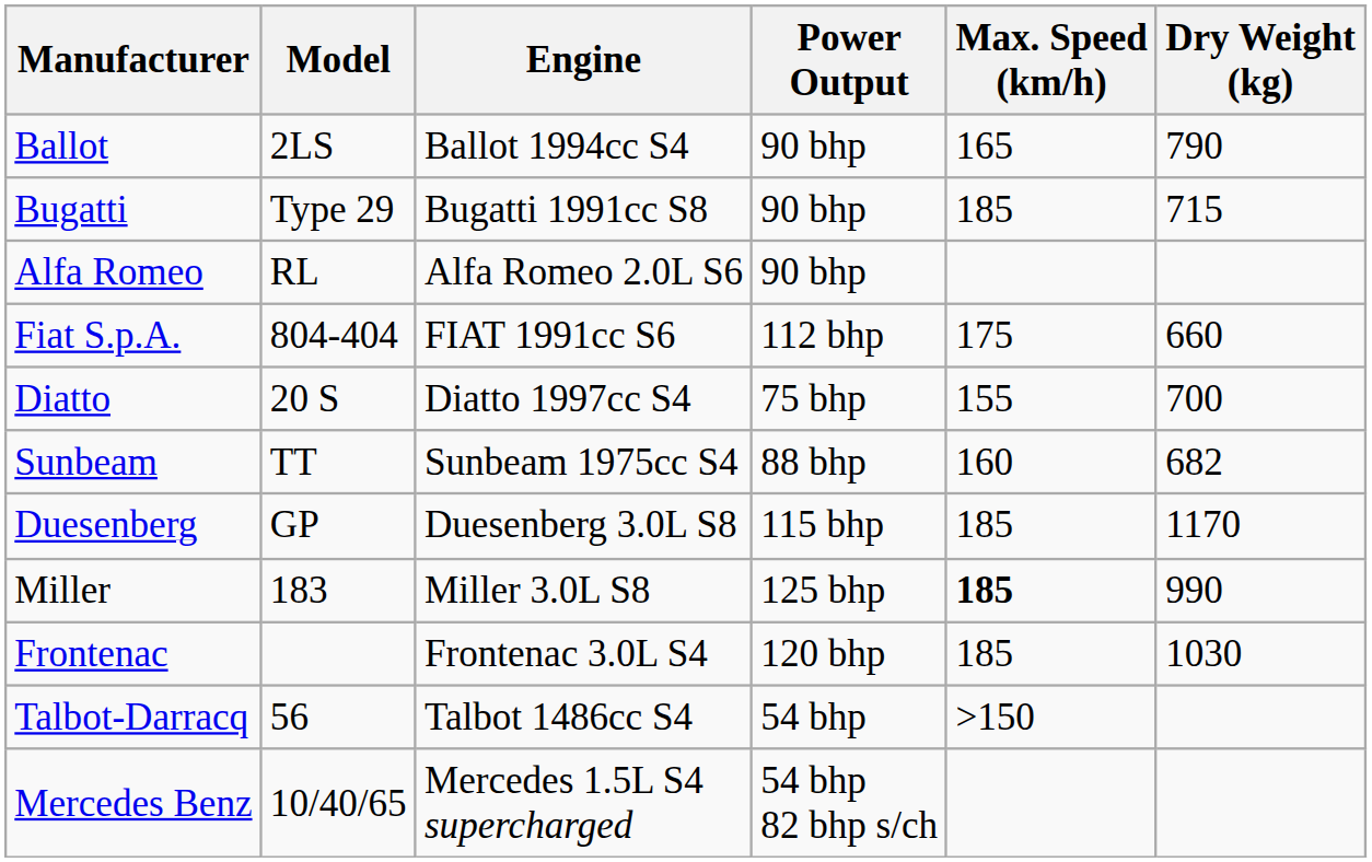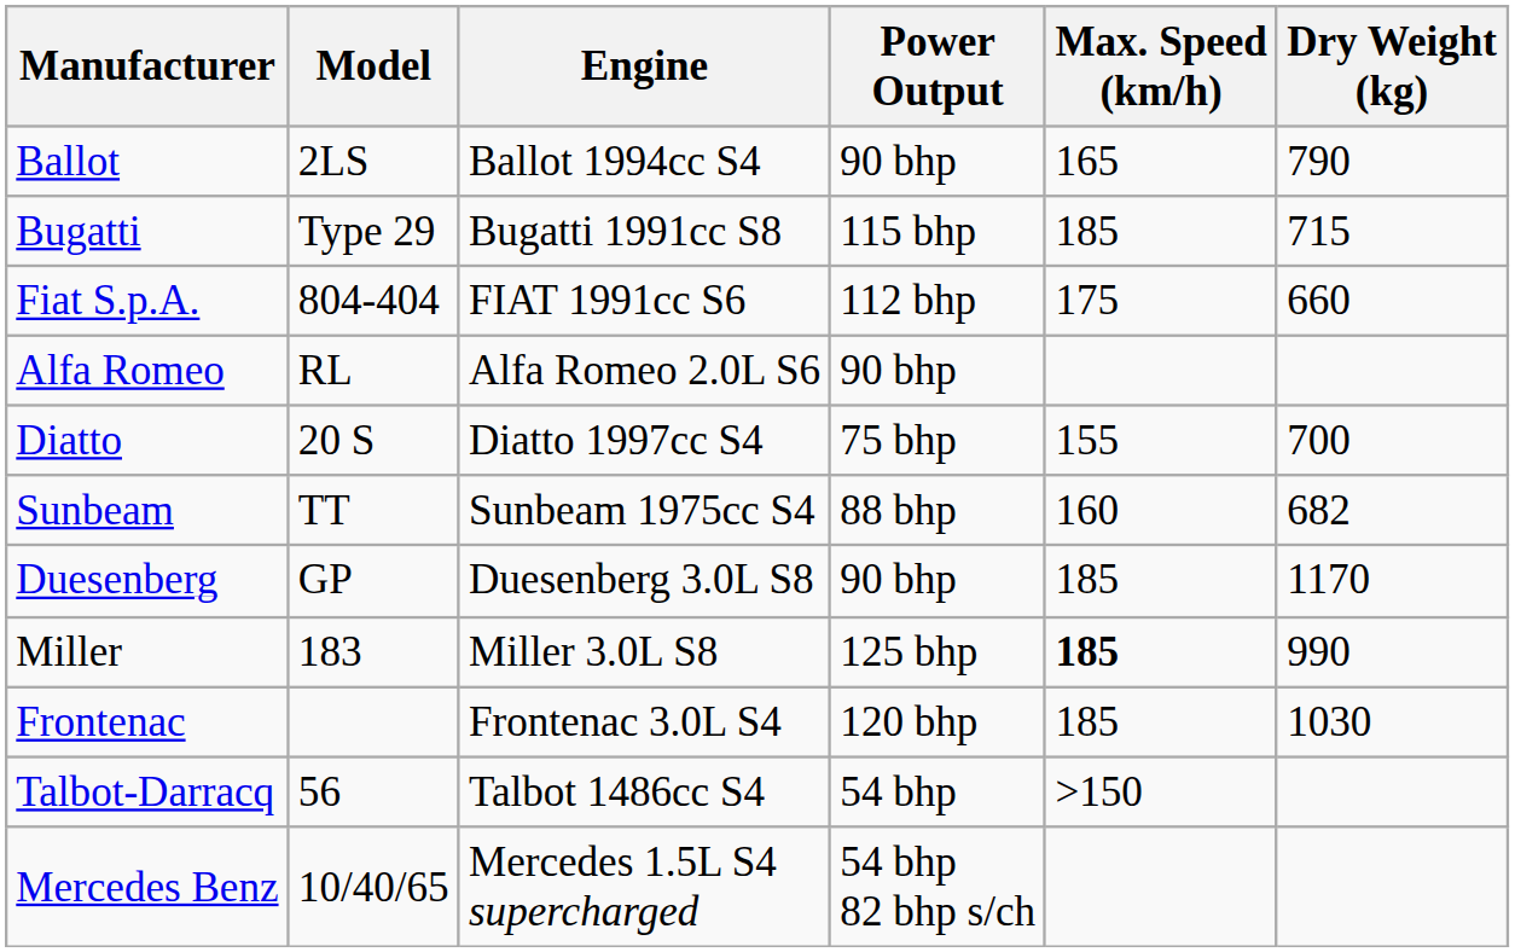Bugatti | Power Output: 90 bhp -> 115 bhp
rows swapped: Fiat S.p.A. <-> Alfa Romeo
Duesenberg | Power Output: 115 bhp -> 90 bhp
